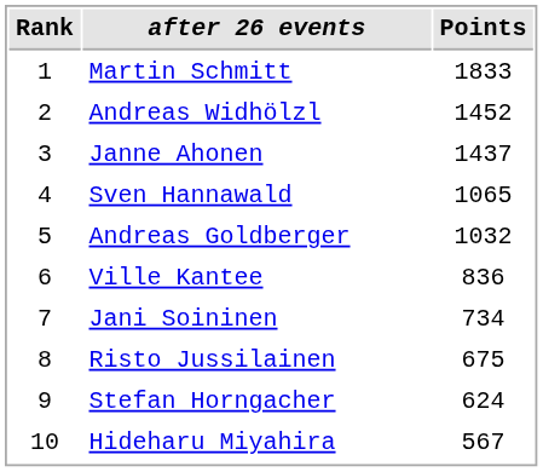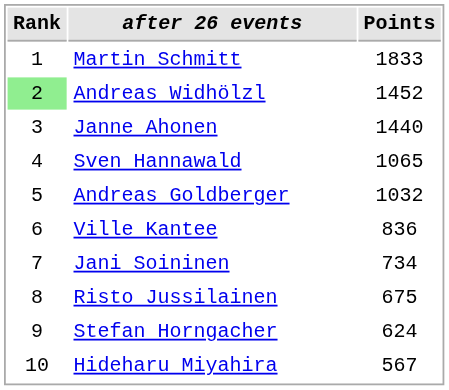Andreas Widhölzl | Rank: no background -> lightgreen background
Janne Ahonen | Points: 1437 -> 1440
